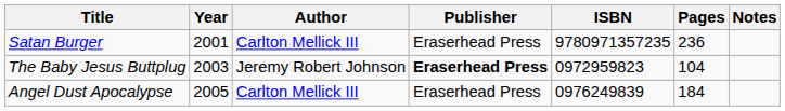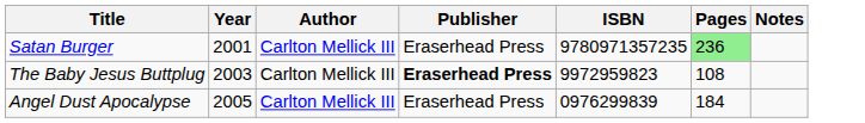Satan Burger | Pages: no background -> lightgreen background
The Baby Jesus Buttplug | Author: Jeremy Robert Johnson -> Carlton Mellick III
The Baby Jesus Buttplug | ISBN: 0972959823 -> 9972959823
The Baby Jesus Buttplug | Pages: 104 -> 108
Angel Dust Apocalypse | ISBN: 0976249839 -> 0976299839
